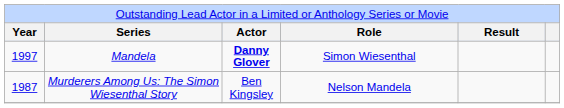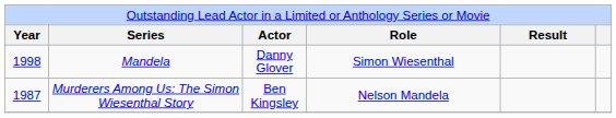Mandela | column 1: 1997 -> 1998
Mandela | column 3: bold -> normal
